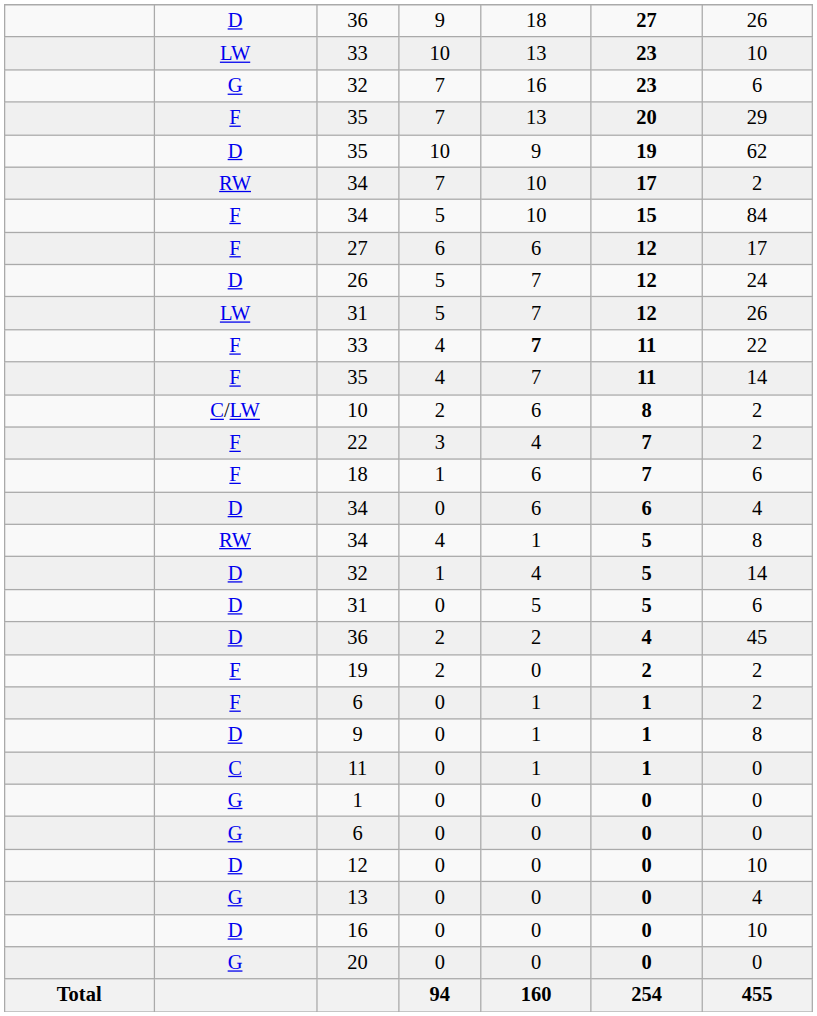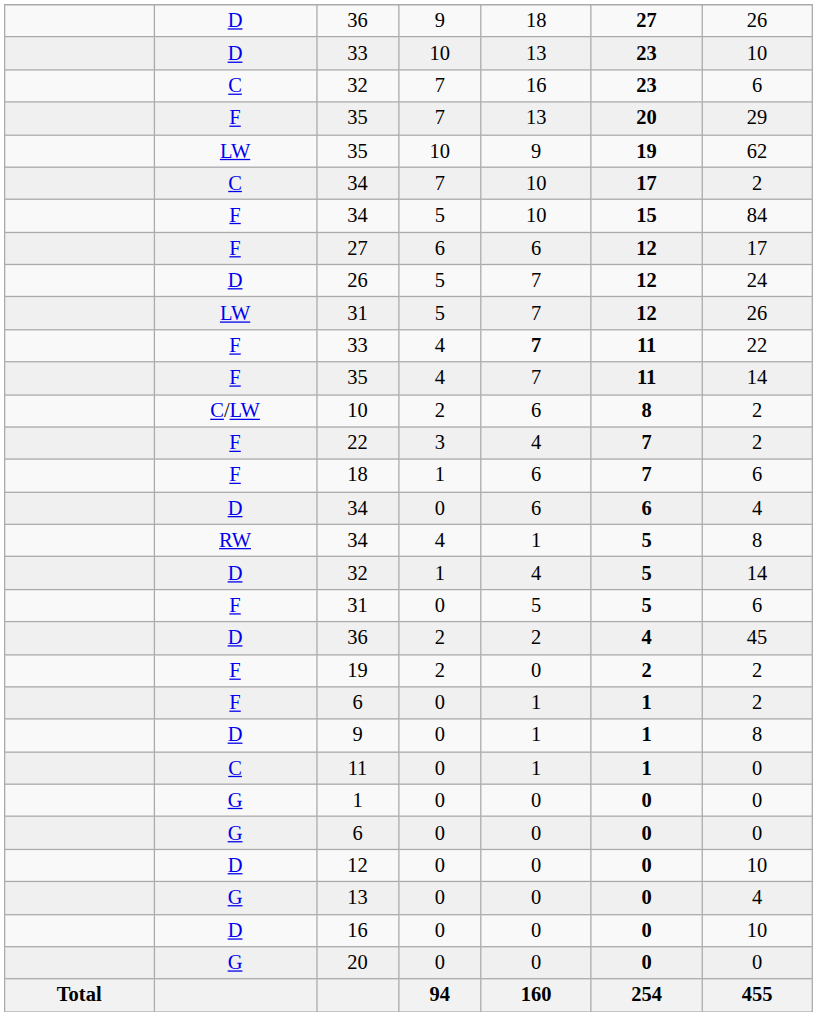33 / 10 | column 2: LW -> D
32 / 7 | column 2: G -> C
35 / 10 | column 2: D -> LW
34 / 7 | column 2: RW -> C
31 / 0 | column 2: D -> F
